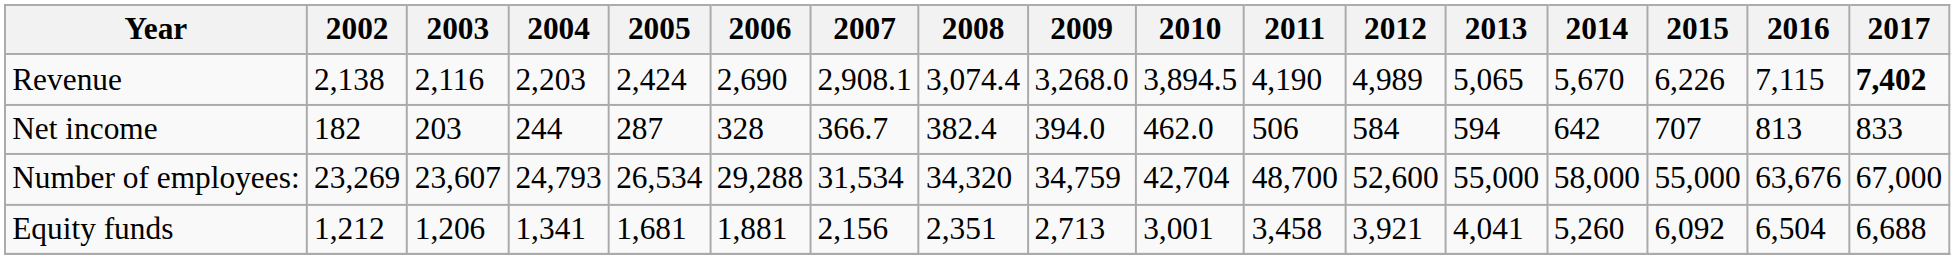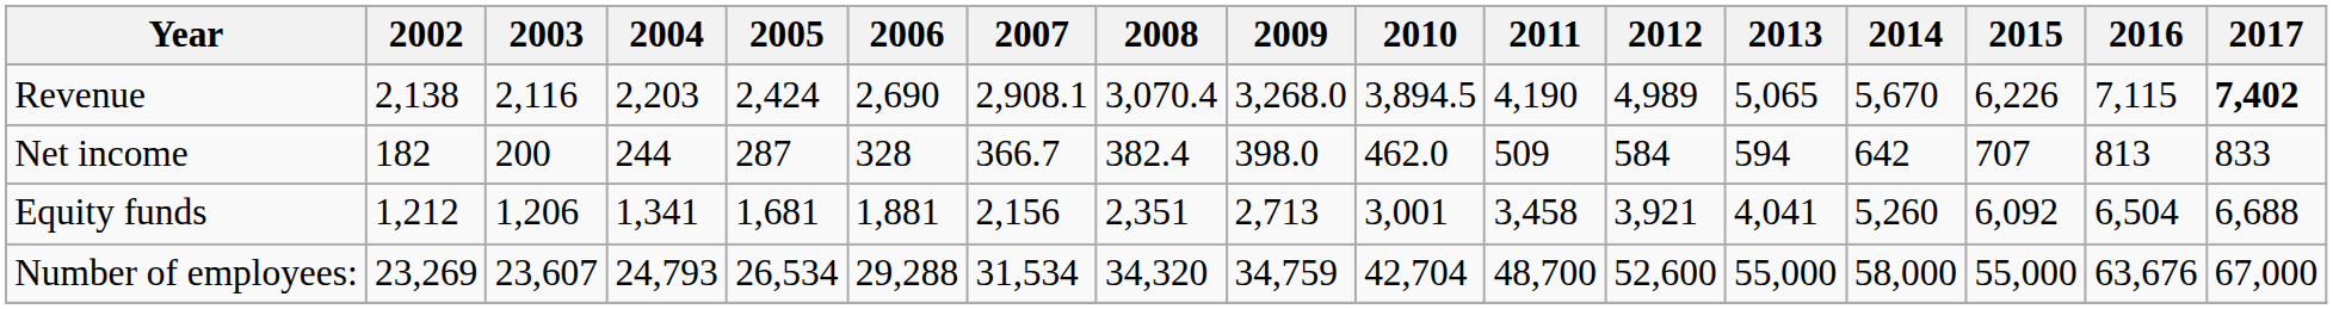Revenue | 2008: 3,074.4 -> 3,070.4
Net income | 2003: 203 -> 200
Net income | 2009: 394.0 -> 398.0
Net income | 2011: 506 -> 509
rows swapped: Equity funds <-> Number of employees:
